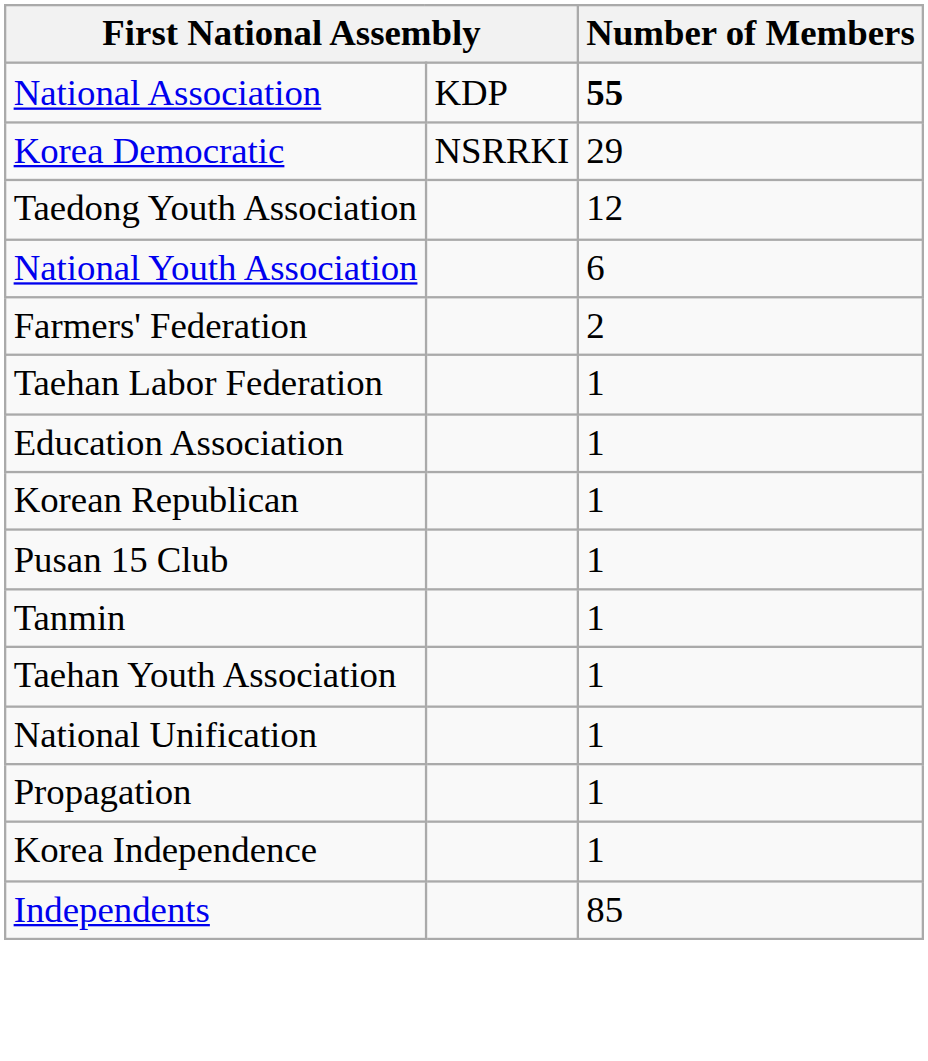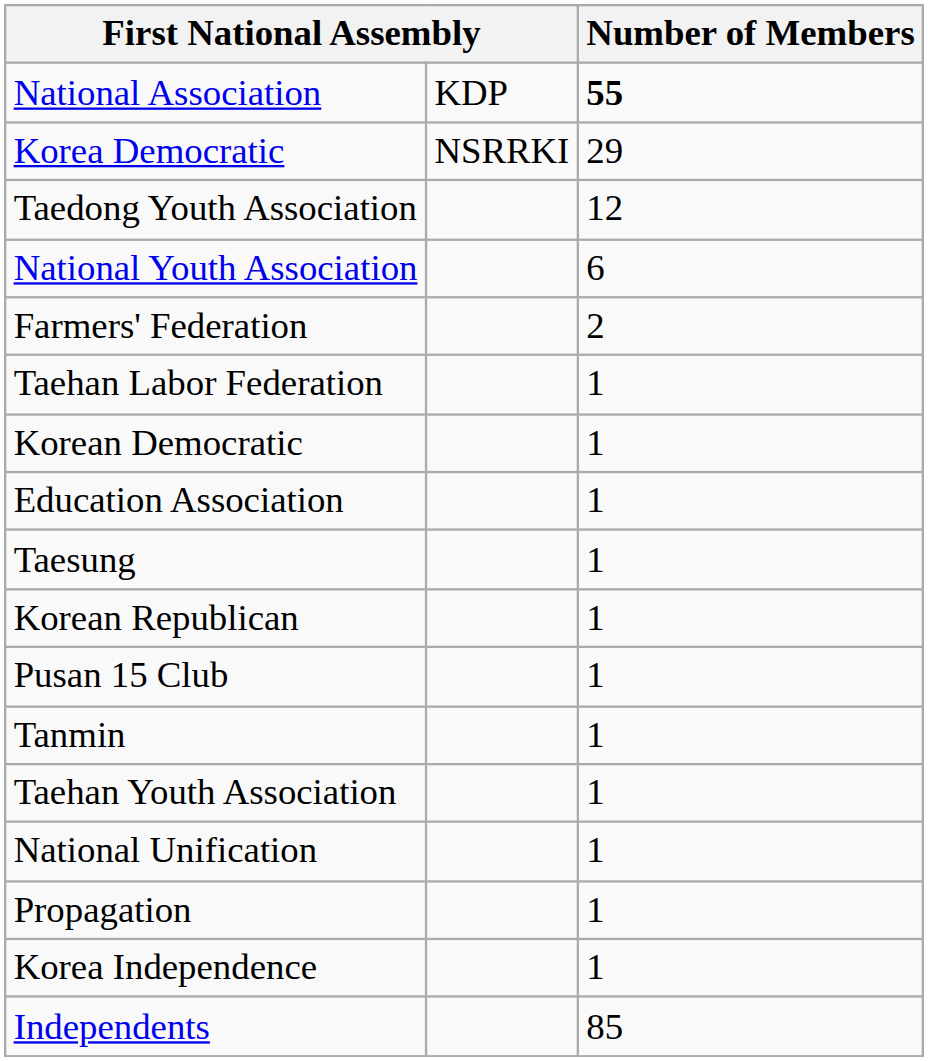+ row: Korean Democratic | 1
+ row: Taesung | 1
